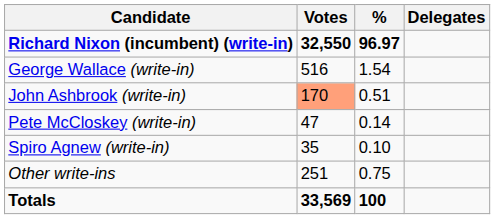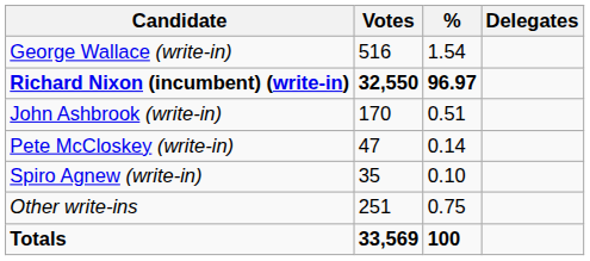rows swapped: Richard Nixon (incumbent) (write-in) <-> George Wallace (write-in)
John Ashbrook (write-in) | Votes: lightsalmon background -> no background
